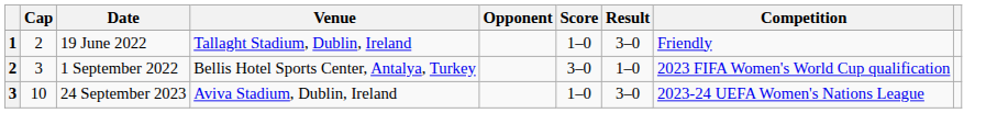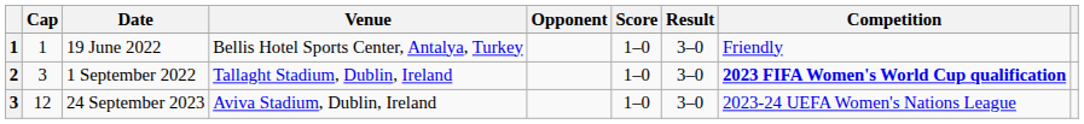19 June 2022 | Cap: 2 -> 1
19 June 2022 | Venue: Tallaght Stadium, Dublin, Ireland -> Bellis Hotel Sports Center, Antalya, Turkey
1 September 2022 | Venue: Bellis Hotel Sports Center, Antalya, Turkey -> Tallaght Stadium, Dublin, Ireland
1 September 2022 | Score: 3–0 -> 1–0
1 September 2022 | Result: 1–0 -> 3–0
1 September 2022 | Competition: normal -> bold
24 September 2023 | Cap: 10 -> 12
